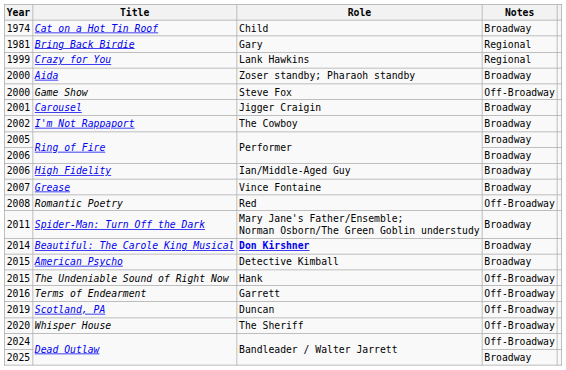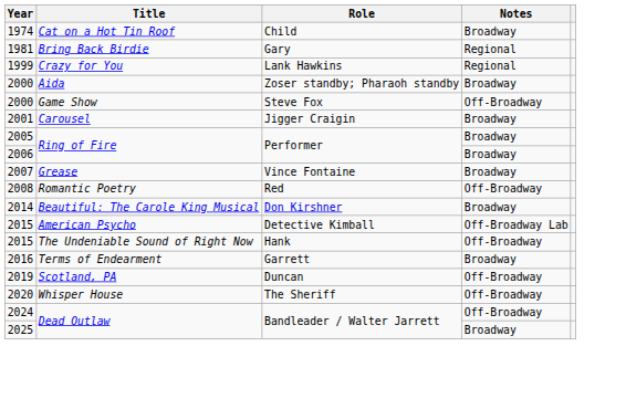- row: 2002 | I'm Not Rappaport | The Cowboy | Broadway
- row: 2006 | High Fidelity | Ian/Middle-Aged Guy | Broadway
- row: 2011 | Spider-Man: Turn Off the Dark | Mary Jane's Father/Ensemble; Norman Osborn/The Green Goblin understudy | Broadway
Beautiful: The Carole King Musical | Role: bold -> normal
American Psycho | Notes: Broadway -> Off-Broadway Lab
Terms of Endearment | Notes: Off-Broadway -> Broadway
